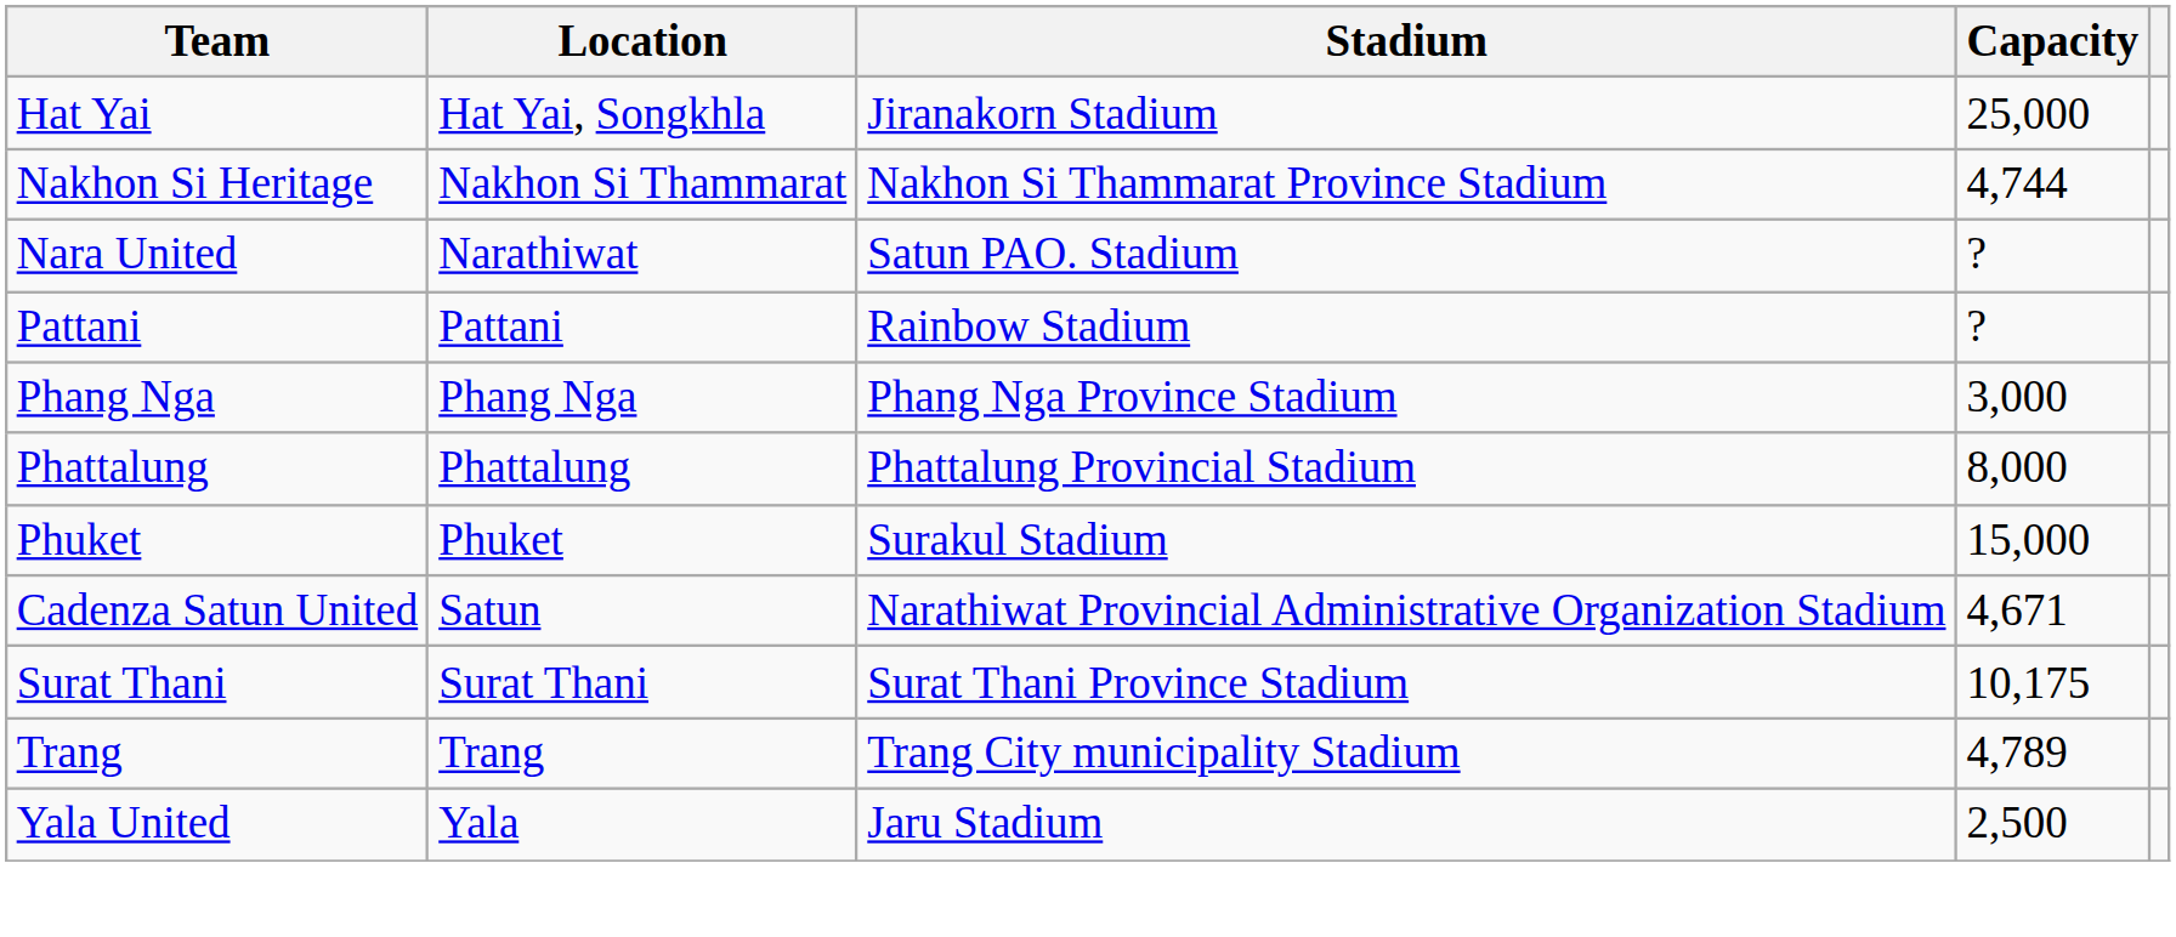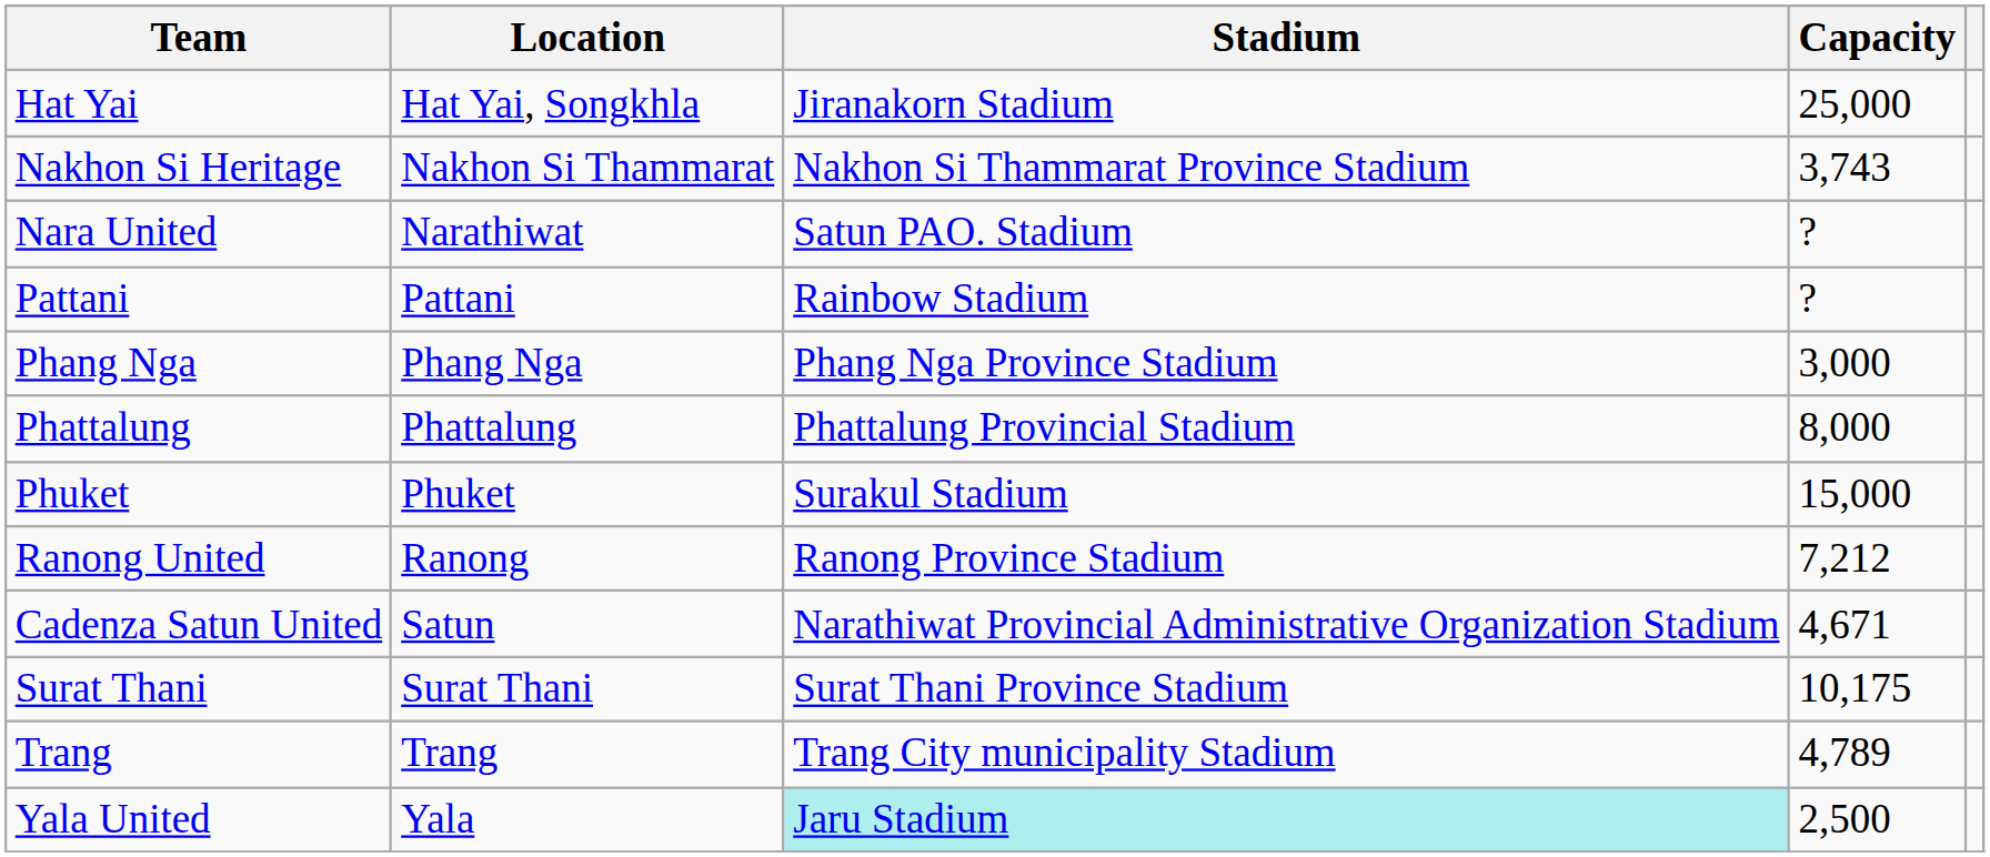Nakhon Si Heritage | Capacity: 4,744 -> 3,743
+ row: Ranong United | Ranong | Ranong Province Stadium | 7,212
Yala United | Stadium: no background -> paleturquoise background
